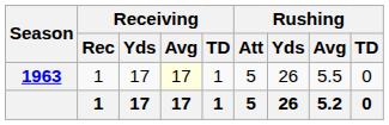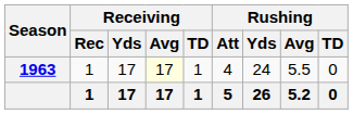1963 | Rushing / Att: 5 -> 4
1963 | Rushing / Yds: 26 -> 24
